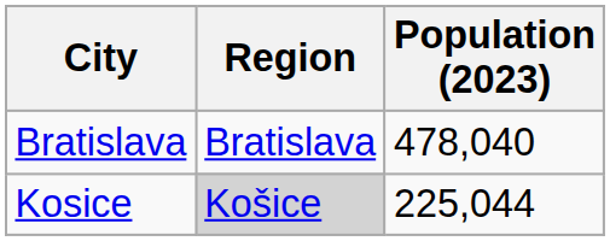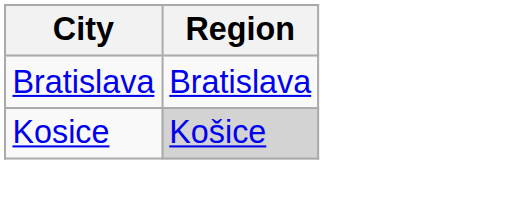- column: Population (2023) | 478,040 | 225,044
